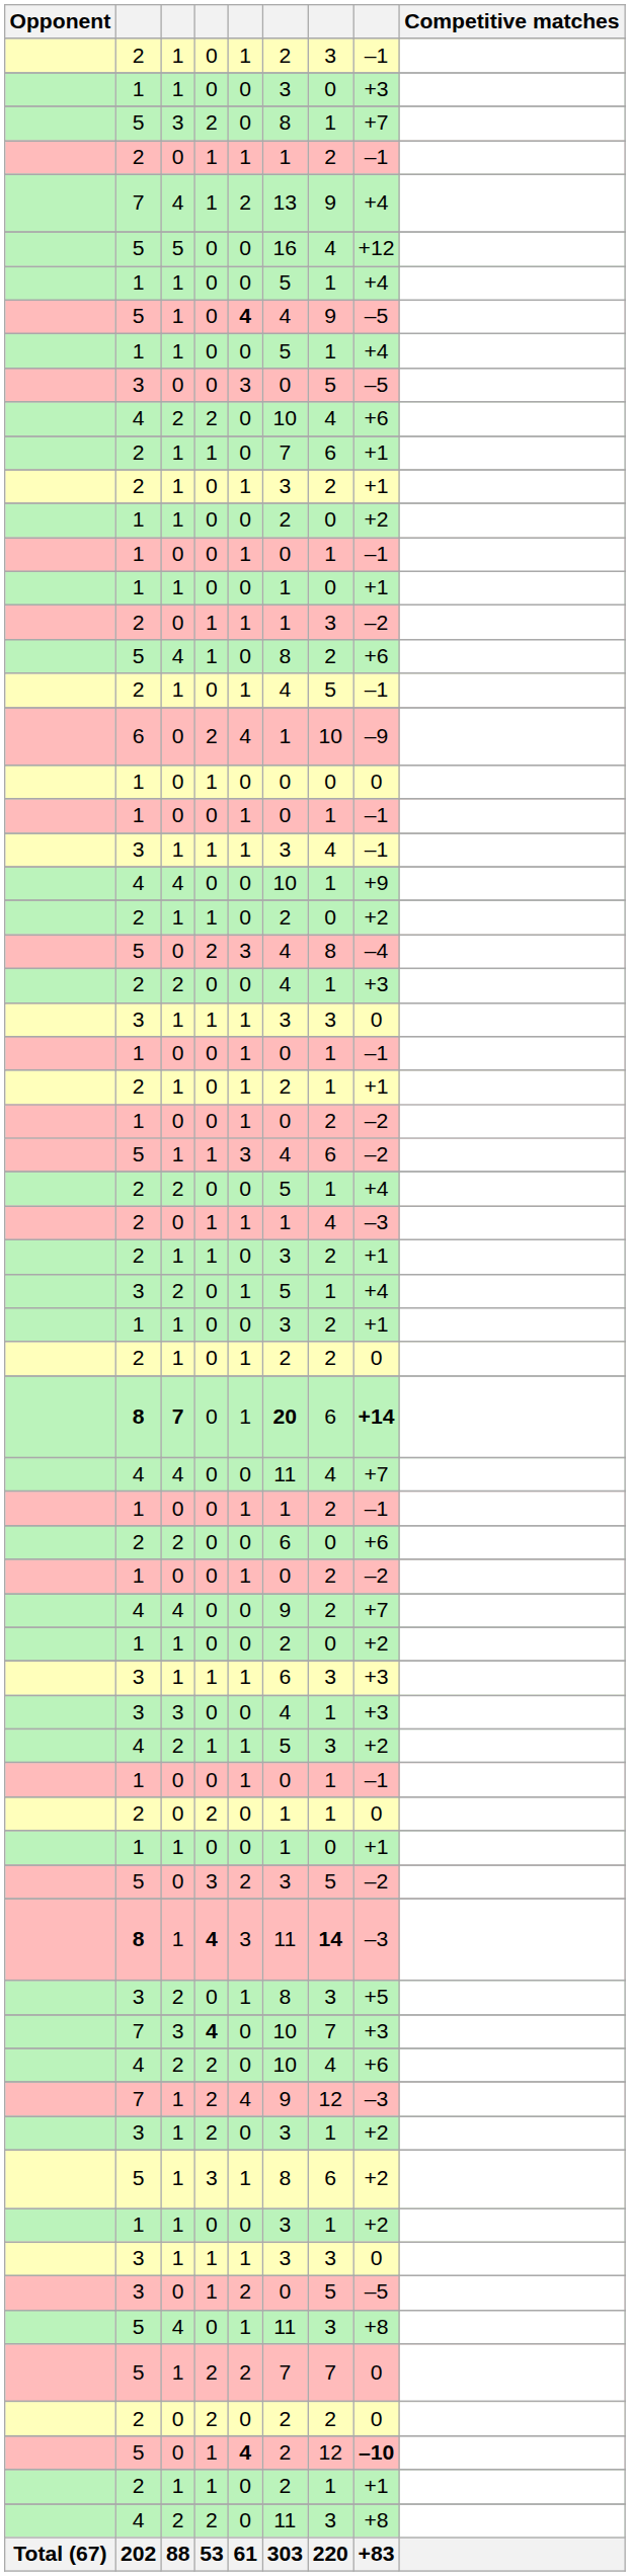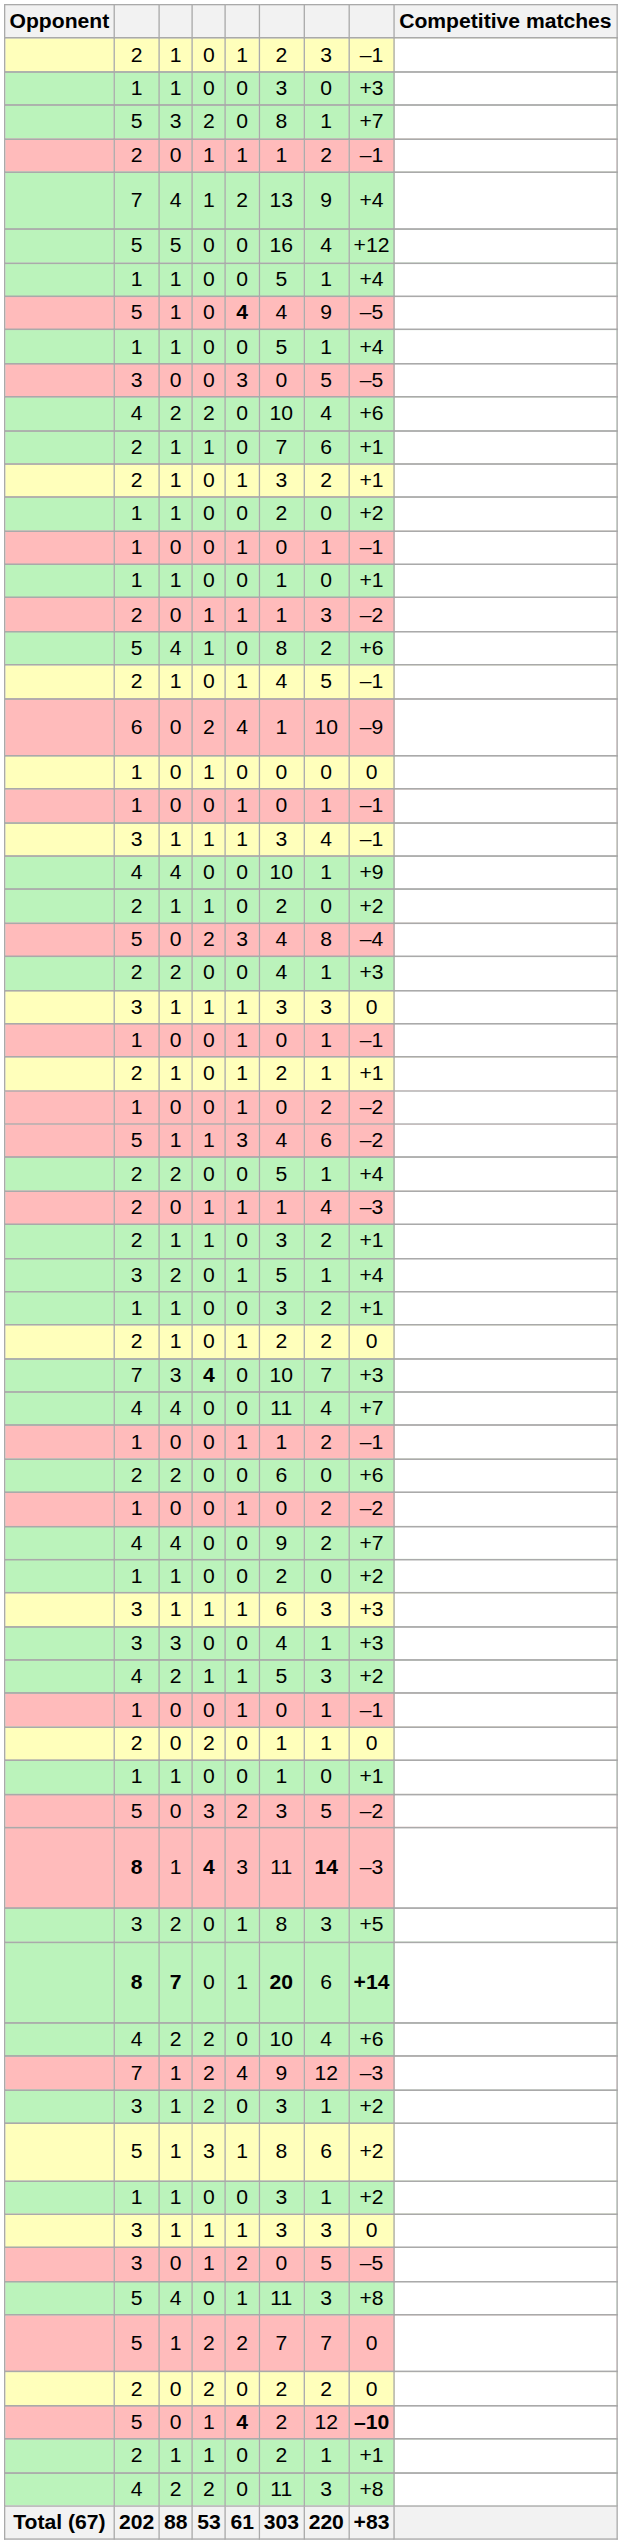rows swapped: 8 / 7 <-> 7 / 3
